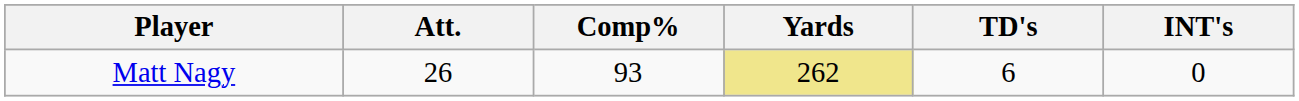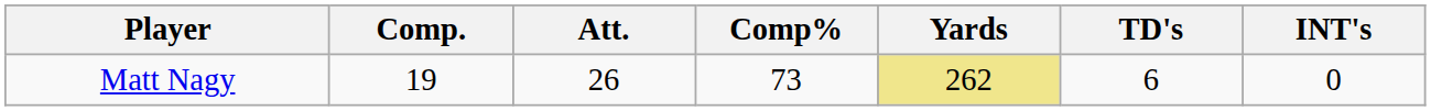+ column: Comp. | 19
Matt Nagy | Comp%: 93 -> 73
